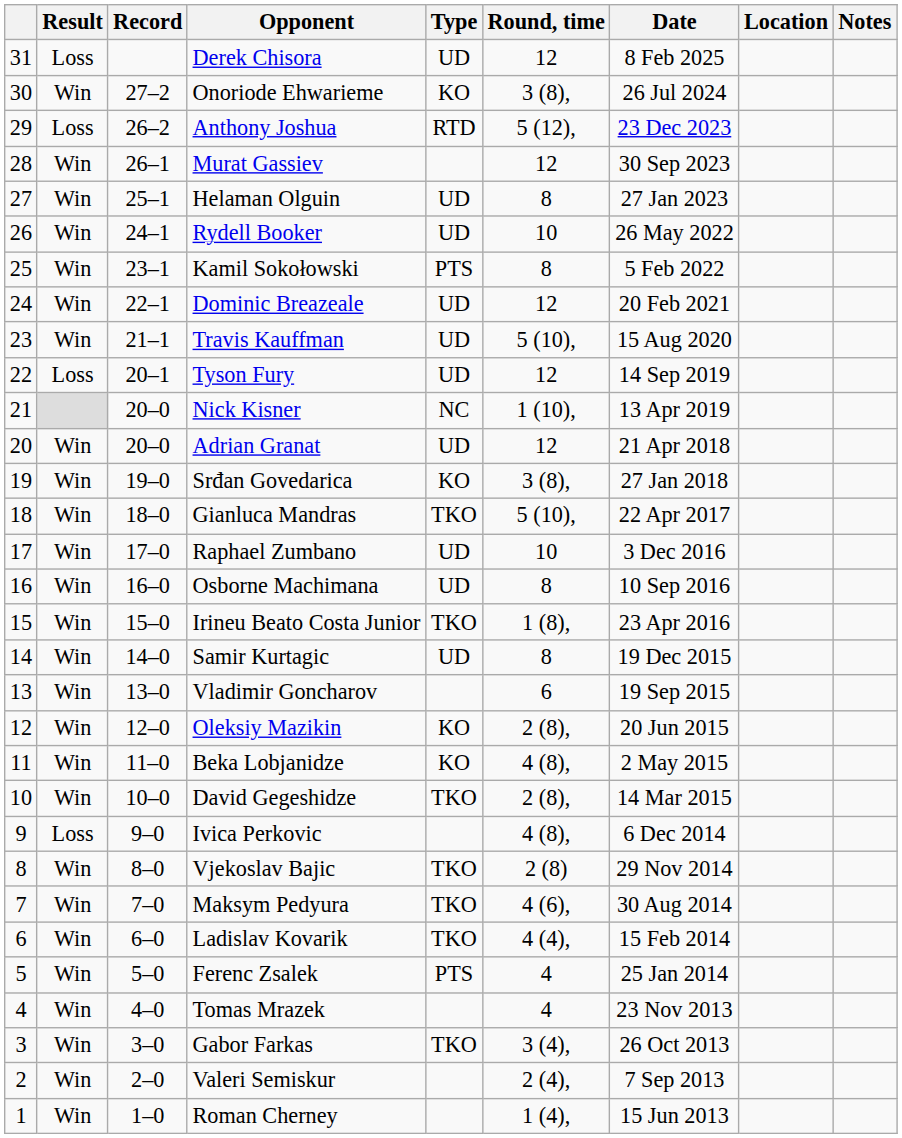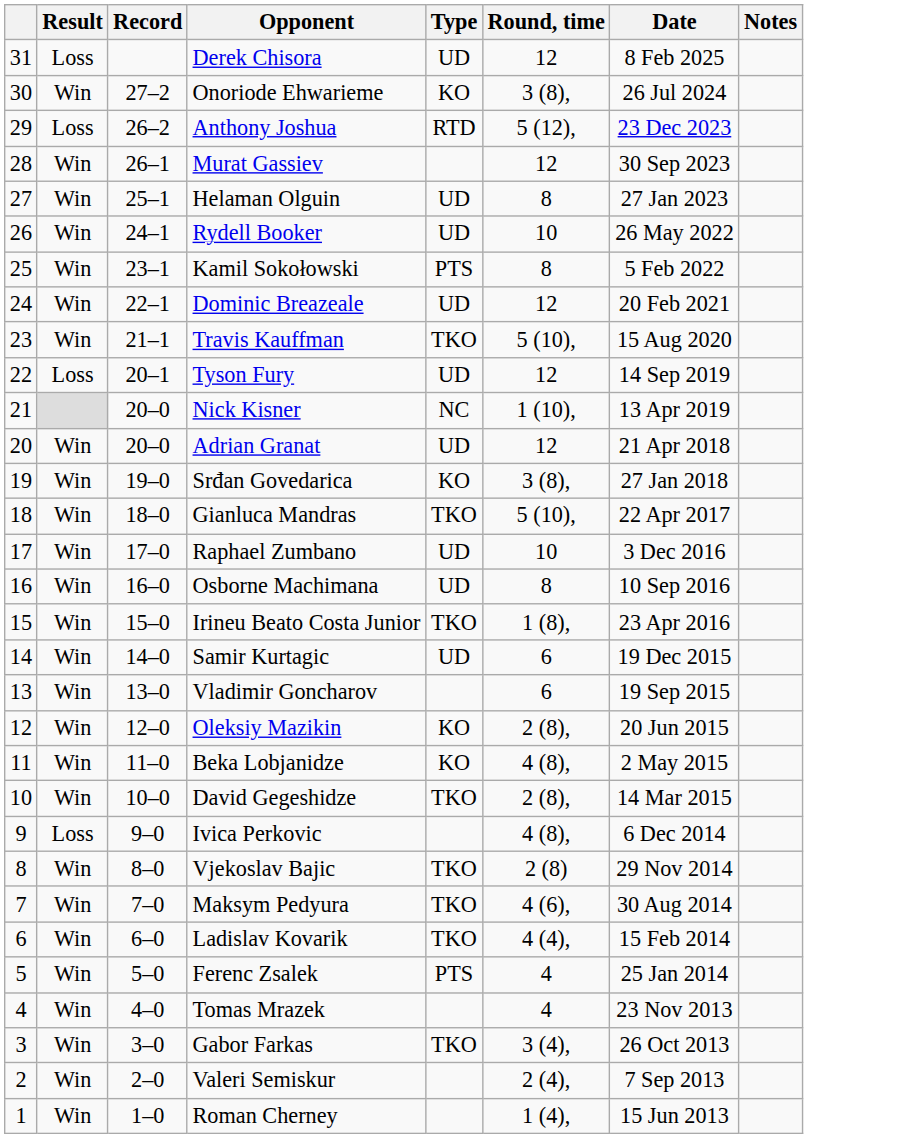- column: Location
Travis Kauffman | Type: UD -> TKO
Samir Kurtagic | Round, time: 8 -> 6
